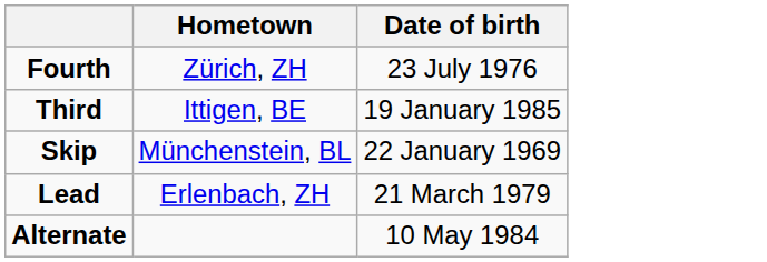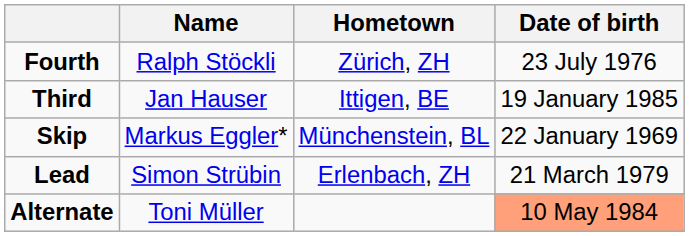+ column: Name | Ralph Stöckli | Jan Hauser | Markus Eggler* | Simon Strübin | Toni Müller
Alternate | Date of birth: no background -> lightsalmon background
